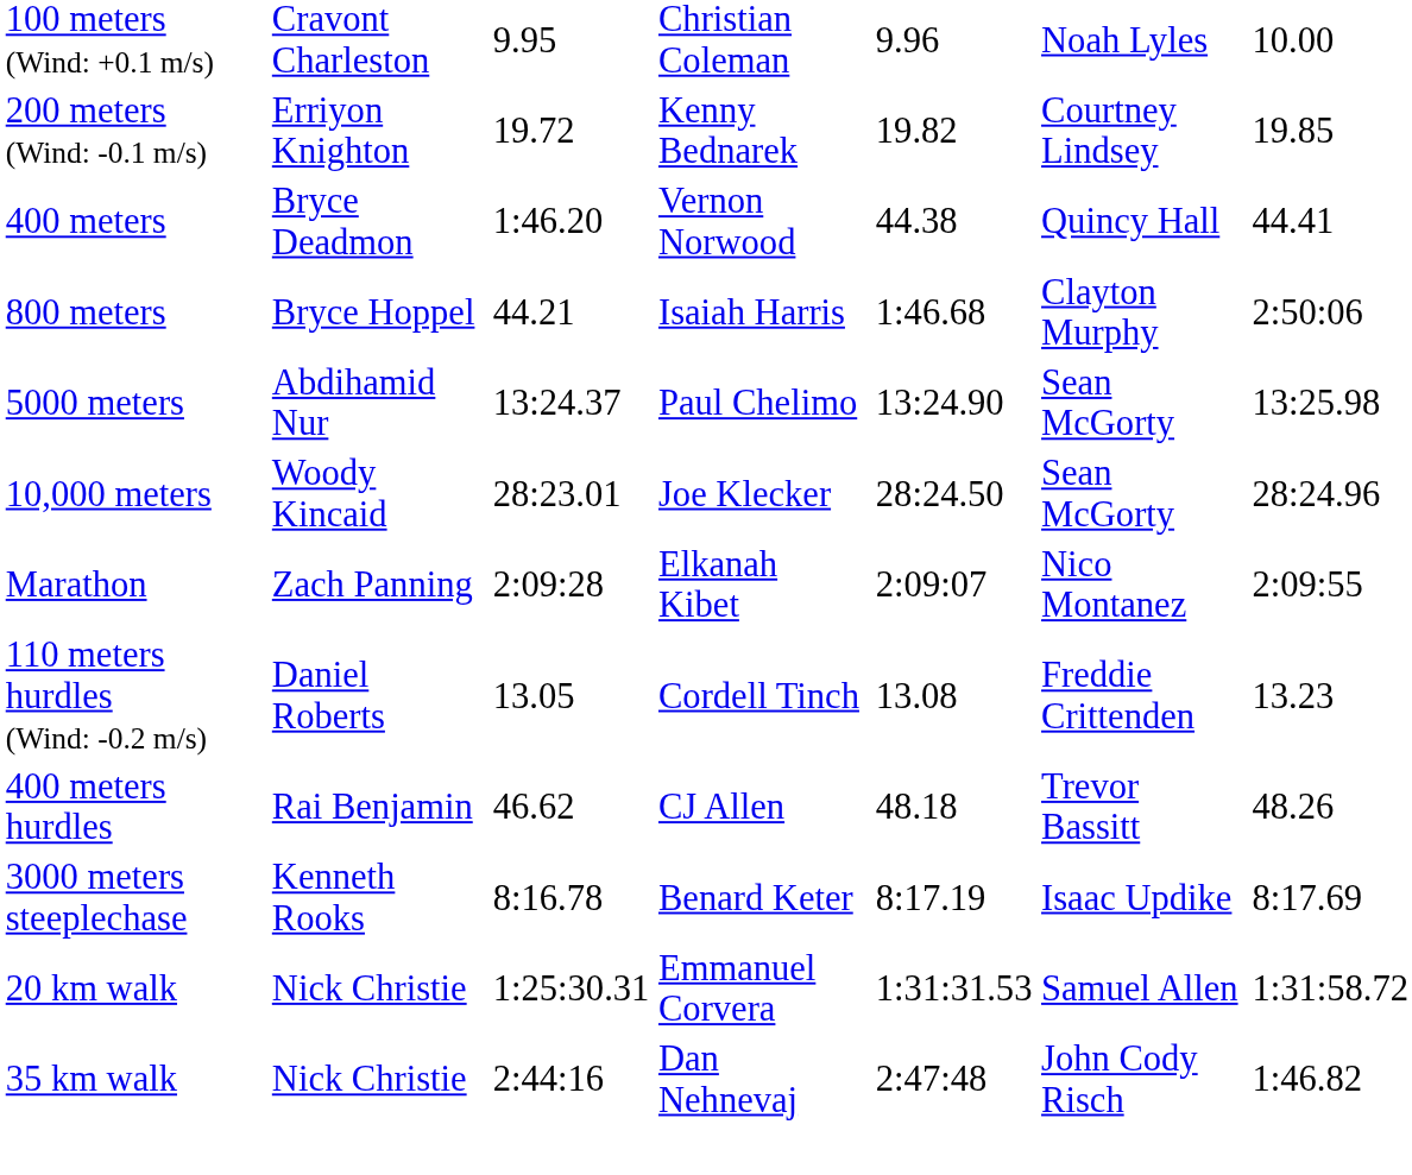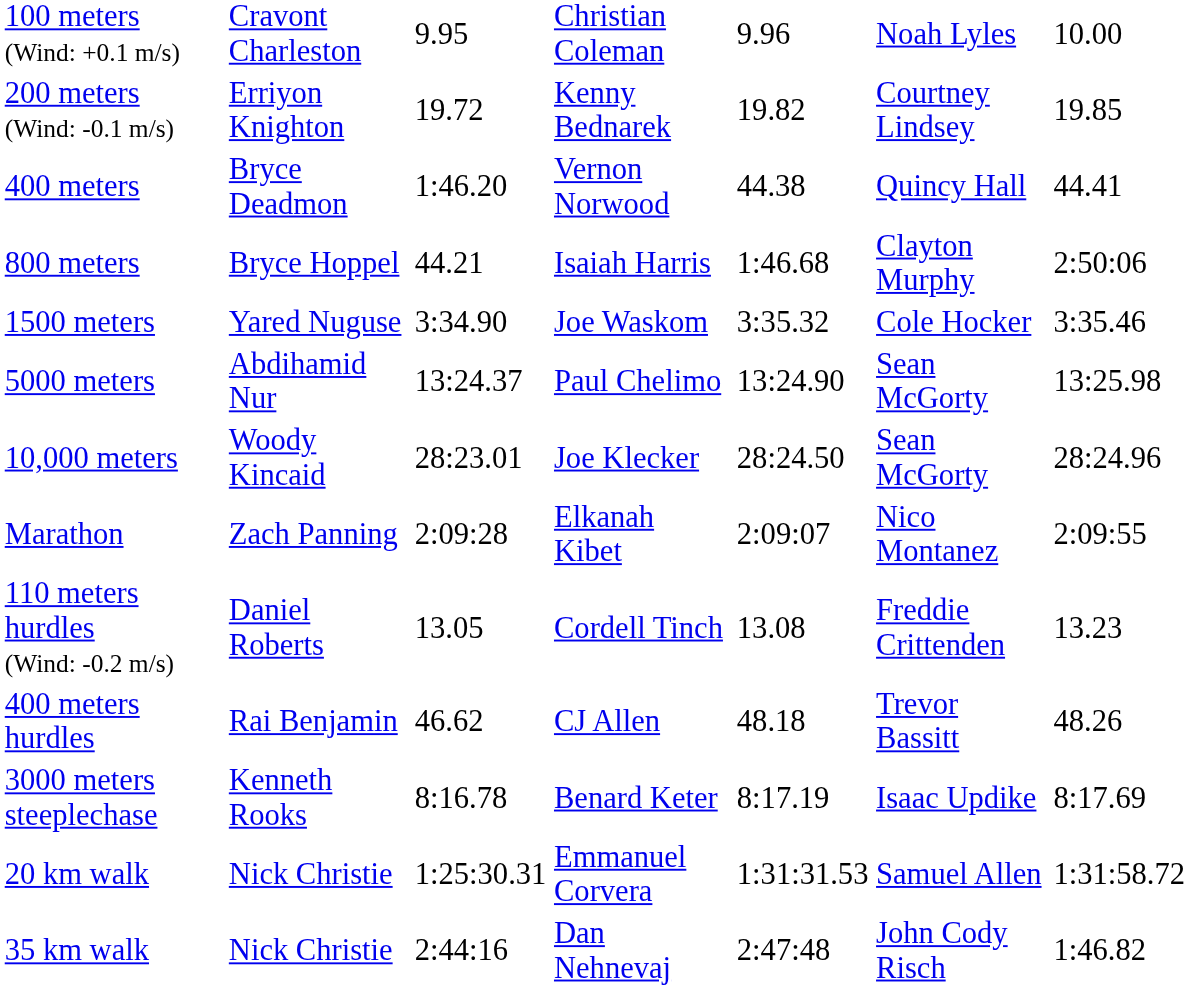+ row: 1500 meters | Yared Nuguse | 3:34.90 | Joe Waskom | 3:35.32 | Cole Hocker | 3:35.46
